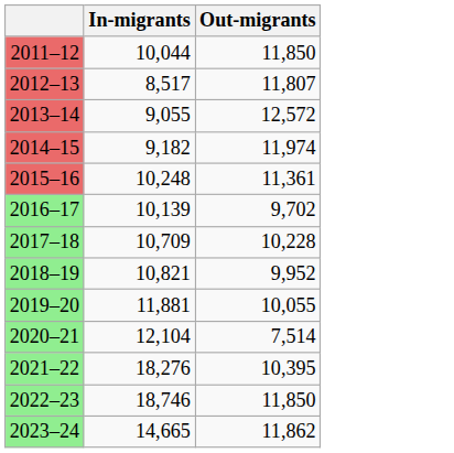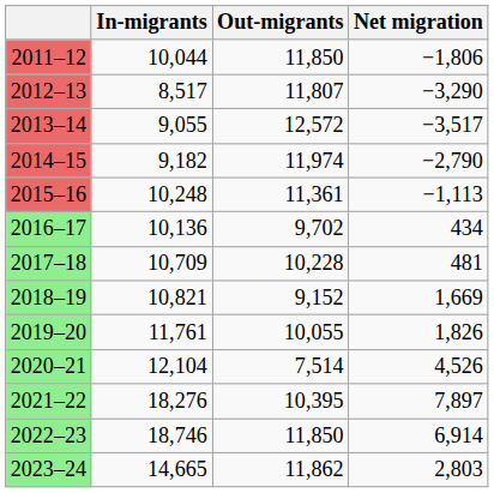+ column: Net migration | −1,806 | −3,290 | −3,517 | −2,790 | −1,113 | 434 | 481 | 1,669 | 1,826 | 4,526 | 7,897 | 6,914 | 2,803
2016–17 | In-migrants: 10,139 -> 10,136
2018–19 | Out-migrants: 9,952 -> 9,152
2019–20 | In-migrants: 11,881 -> 11,761
